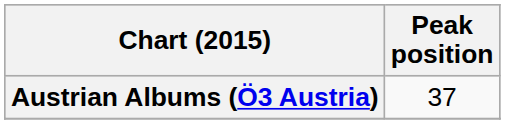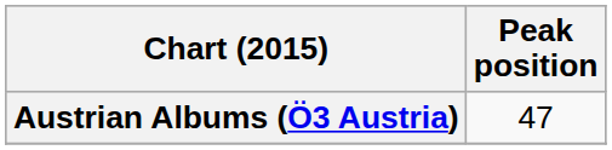Austrian Albums (Ö3 Austria) | Peak position: 37 -> 47
